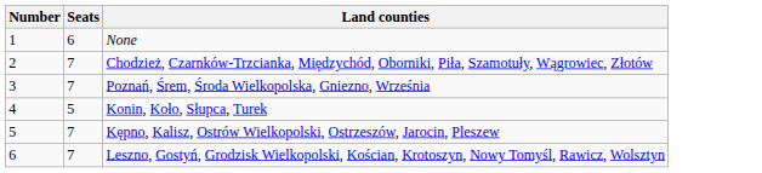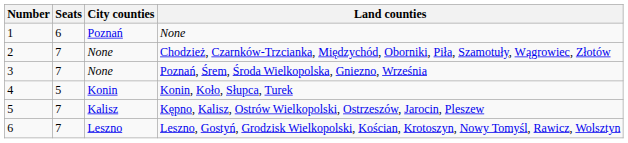+ column: City counties | Poznań | None | None | Konin | Kalisz | Leszno
